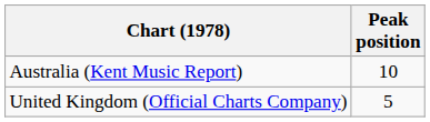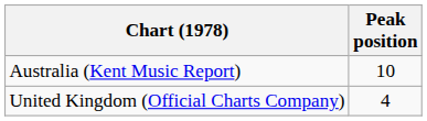United Kingdom (Official Charts Company) | Peak position: 5 -> 4
